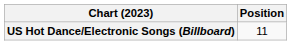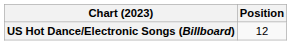US Hot Dance/Electronic Songs (Billboard) | Position: 11 -> 12
